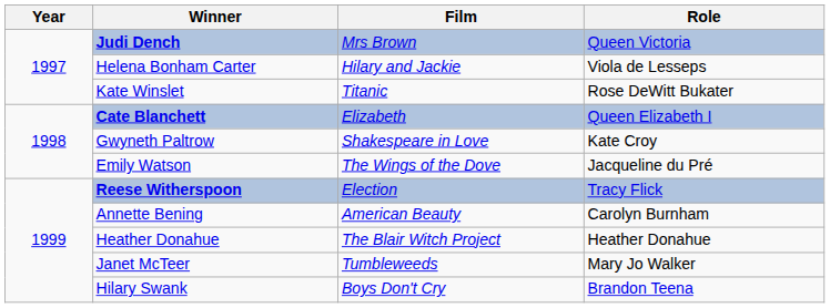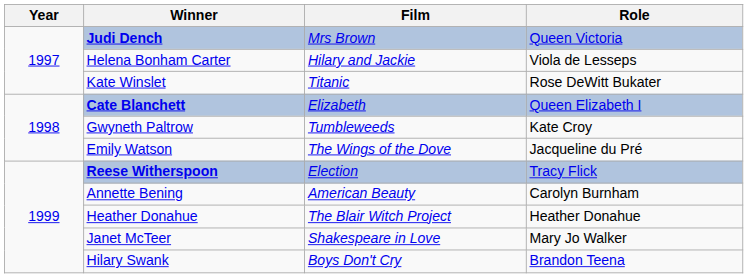Gwyneth Paltrow | Film: Shakespeare in Love -> Tumbleweeds
Janet McTeer | Film: Tumbleweeds -> Shakespeare in Love
